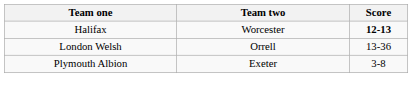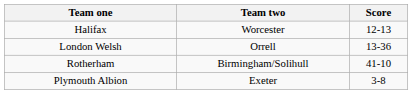Halifax | Score: bold -> normal
+ row: Rotherham | Birmingham/Solihull | 41-10
